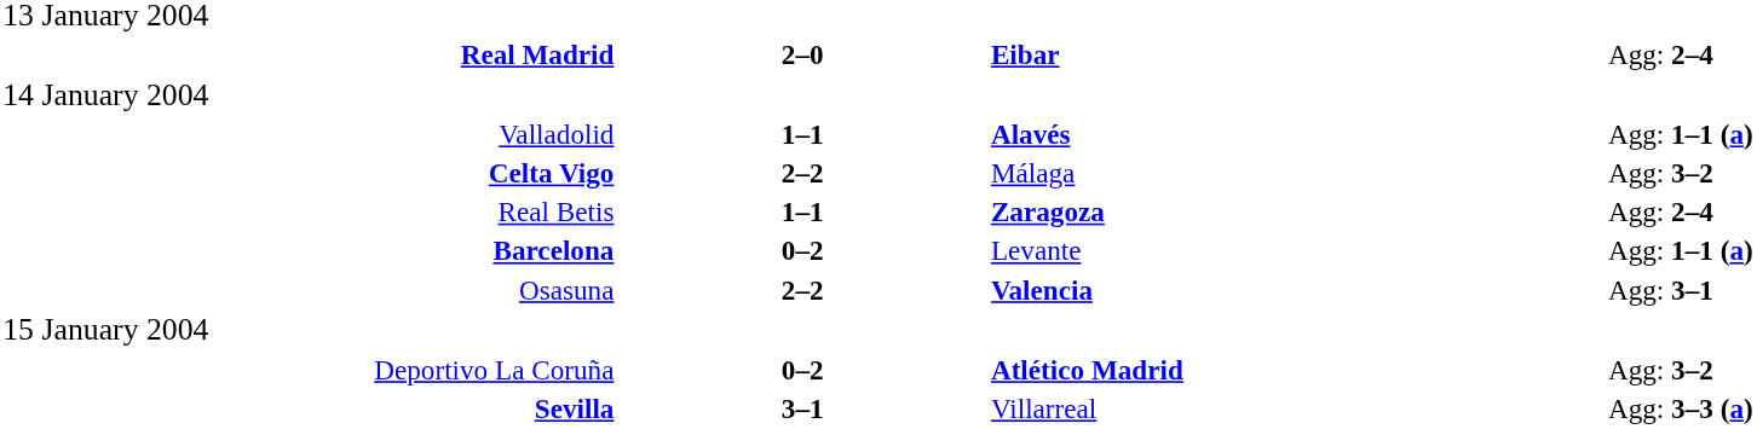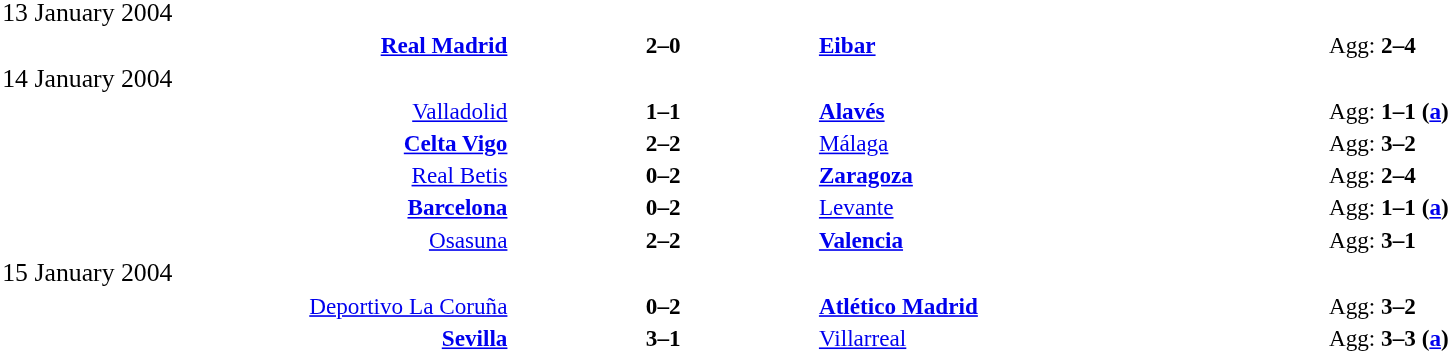Real Betis | column 2: 1–1 -> 0–2
